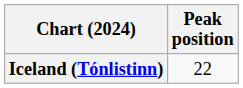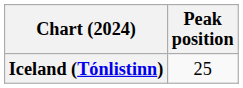Iceland (Tónlistinn) | Peak position: 22 -> 25
